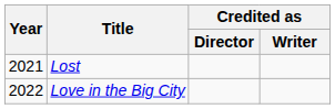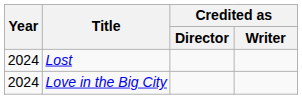Lost | Year: 2021 -> 2024
Love in the Big City | Year: 2022 -> 2024
